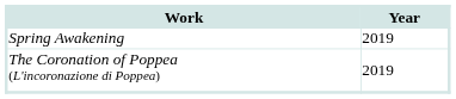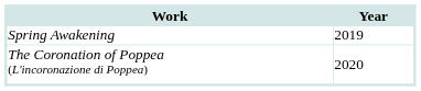The Coronation of Poppea (L'incoronazione di Poppea) | Year: 2019 -> 2020
